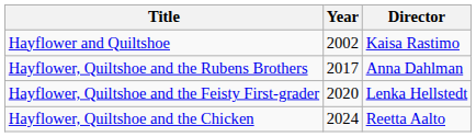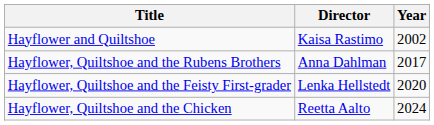columns swapped: Year <-> Director
